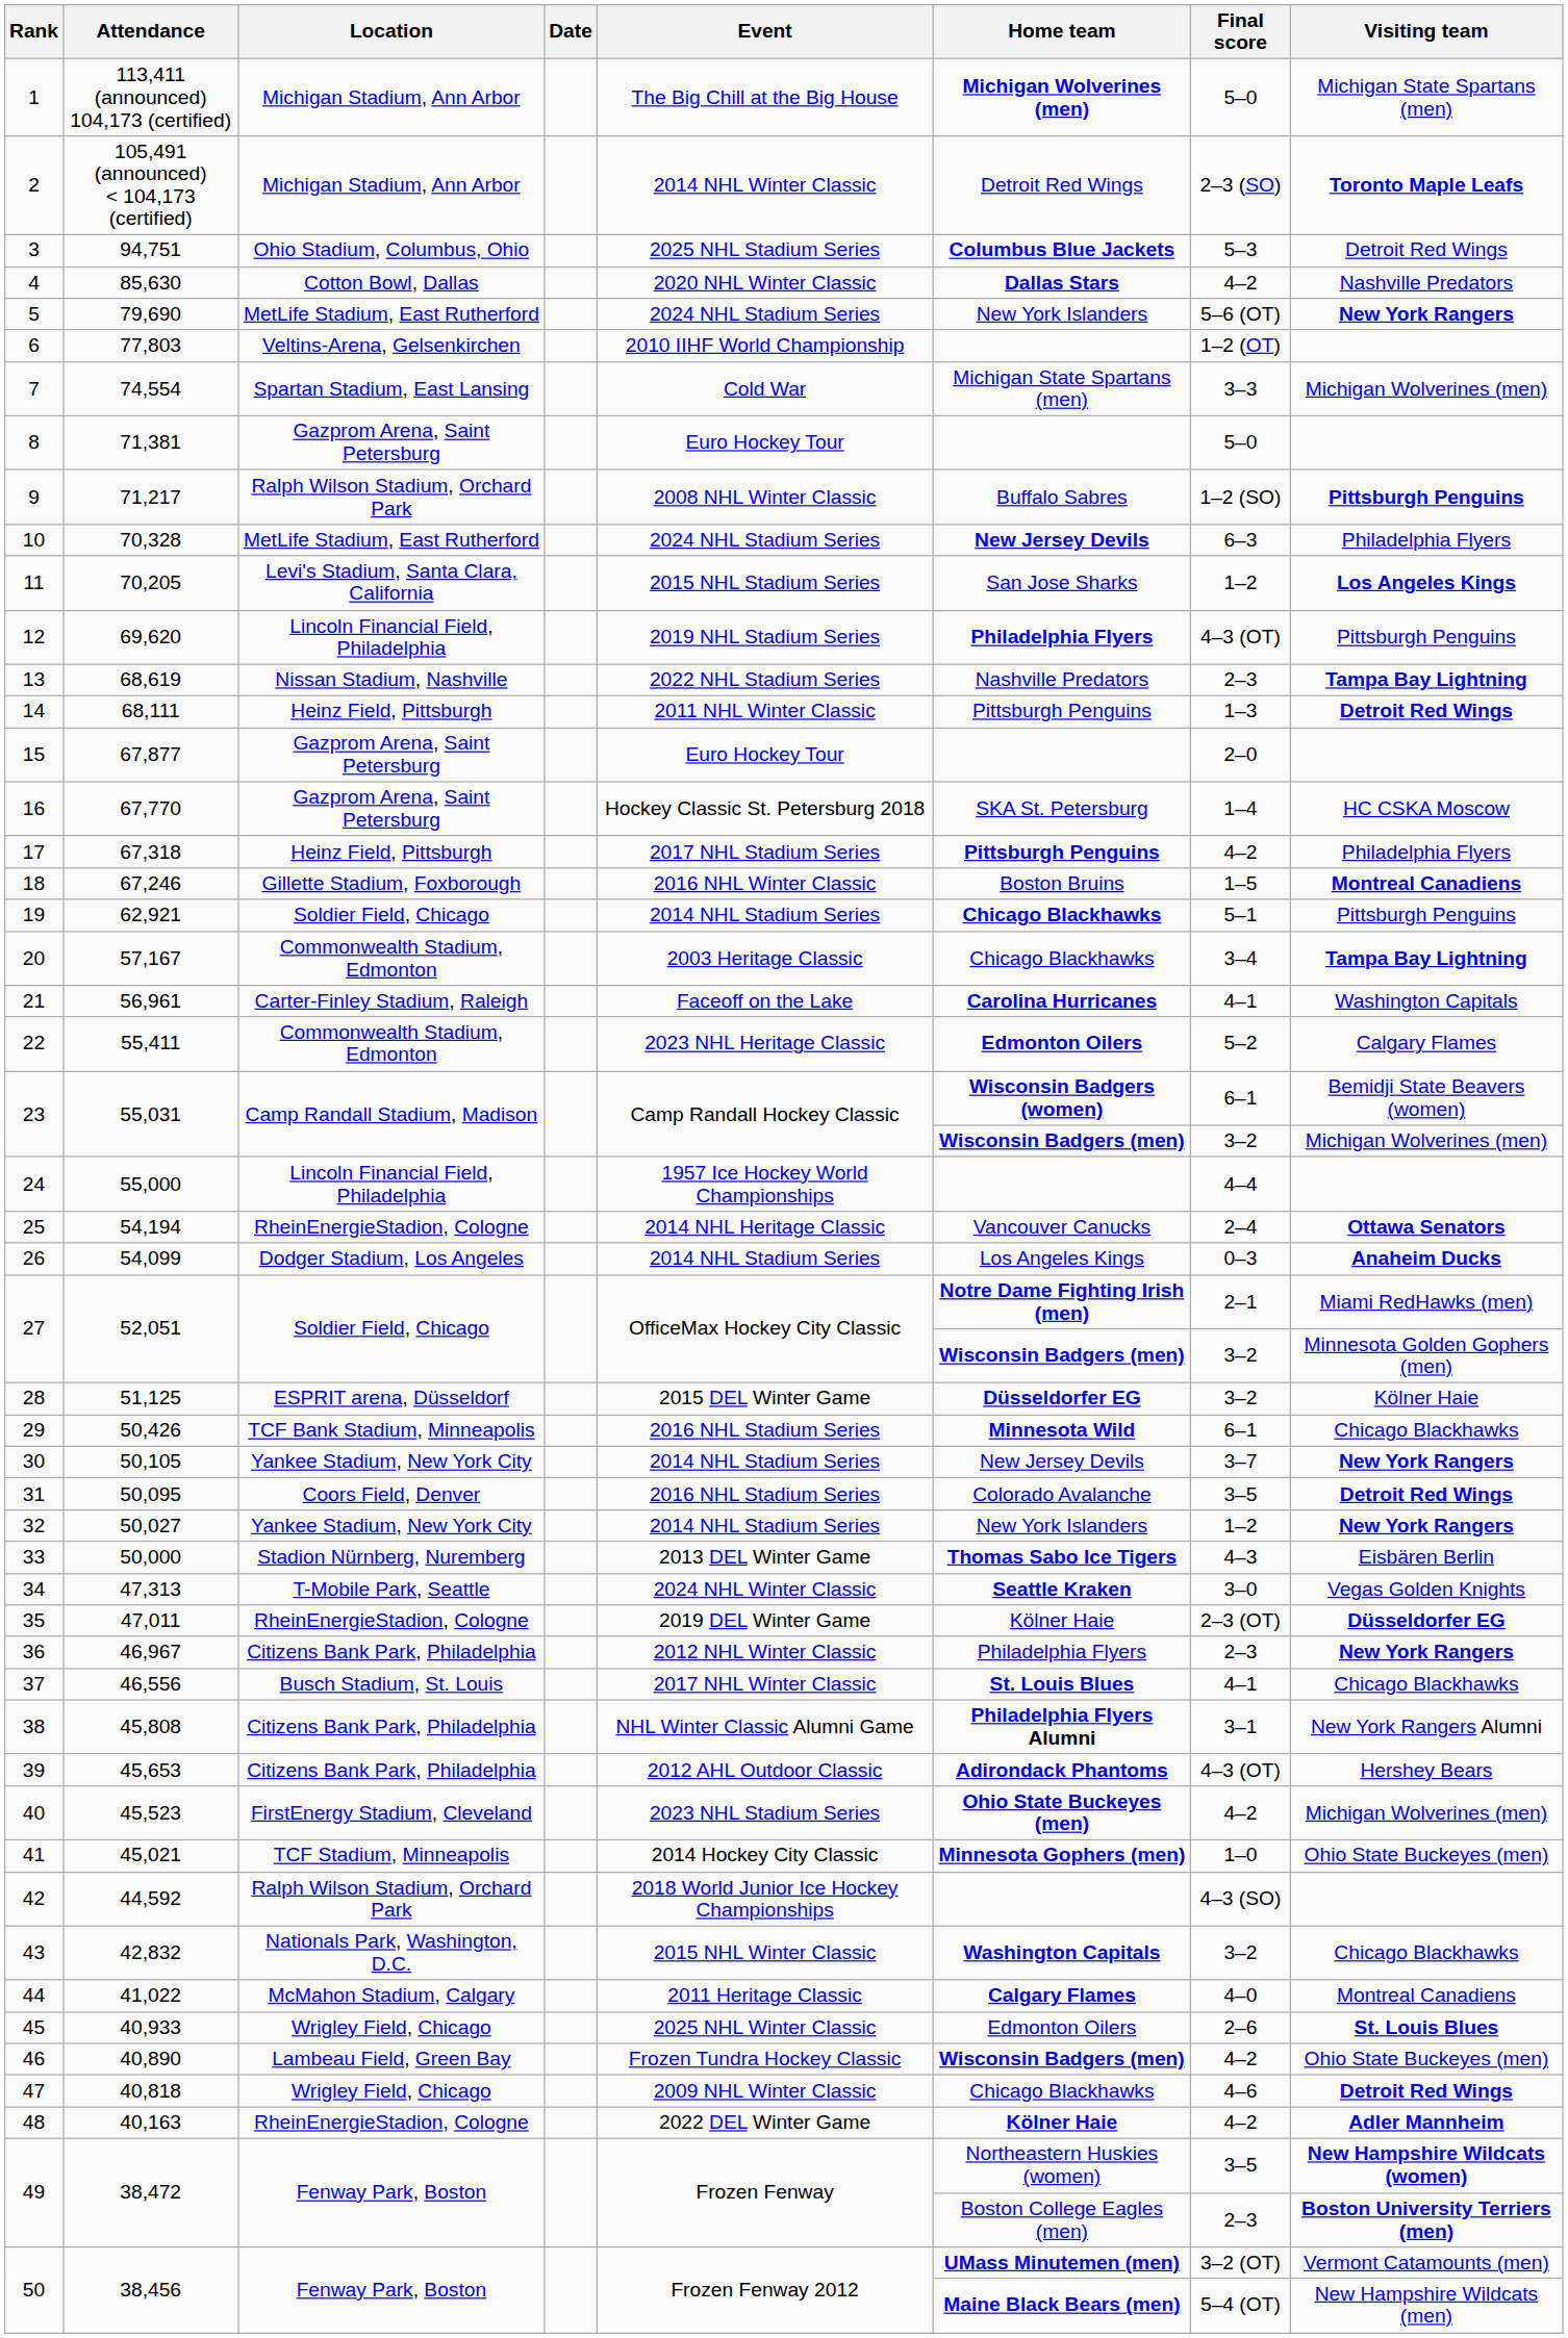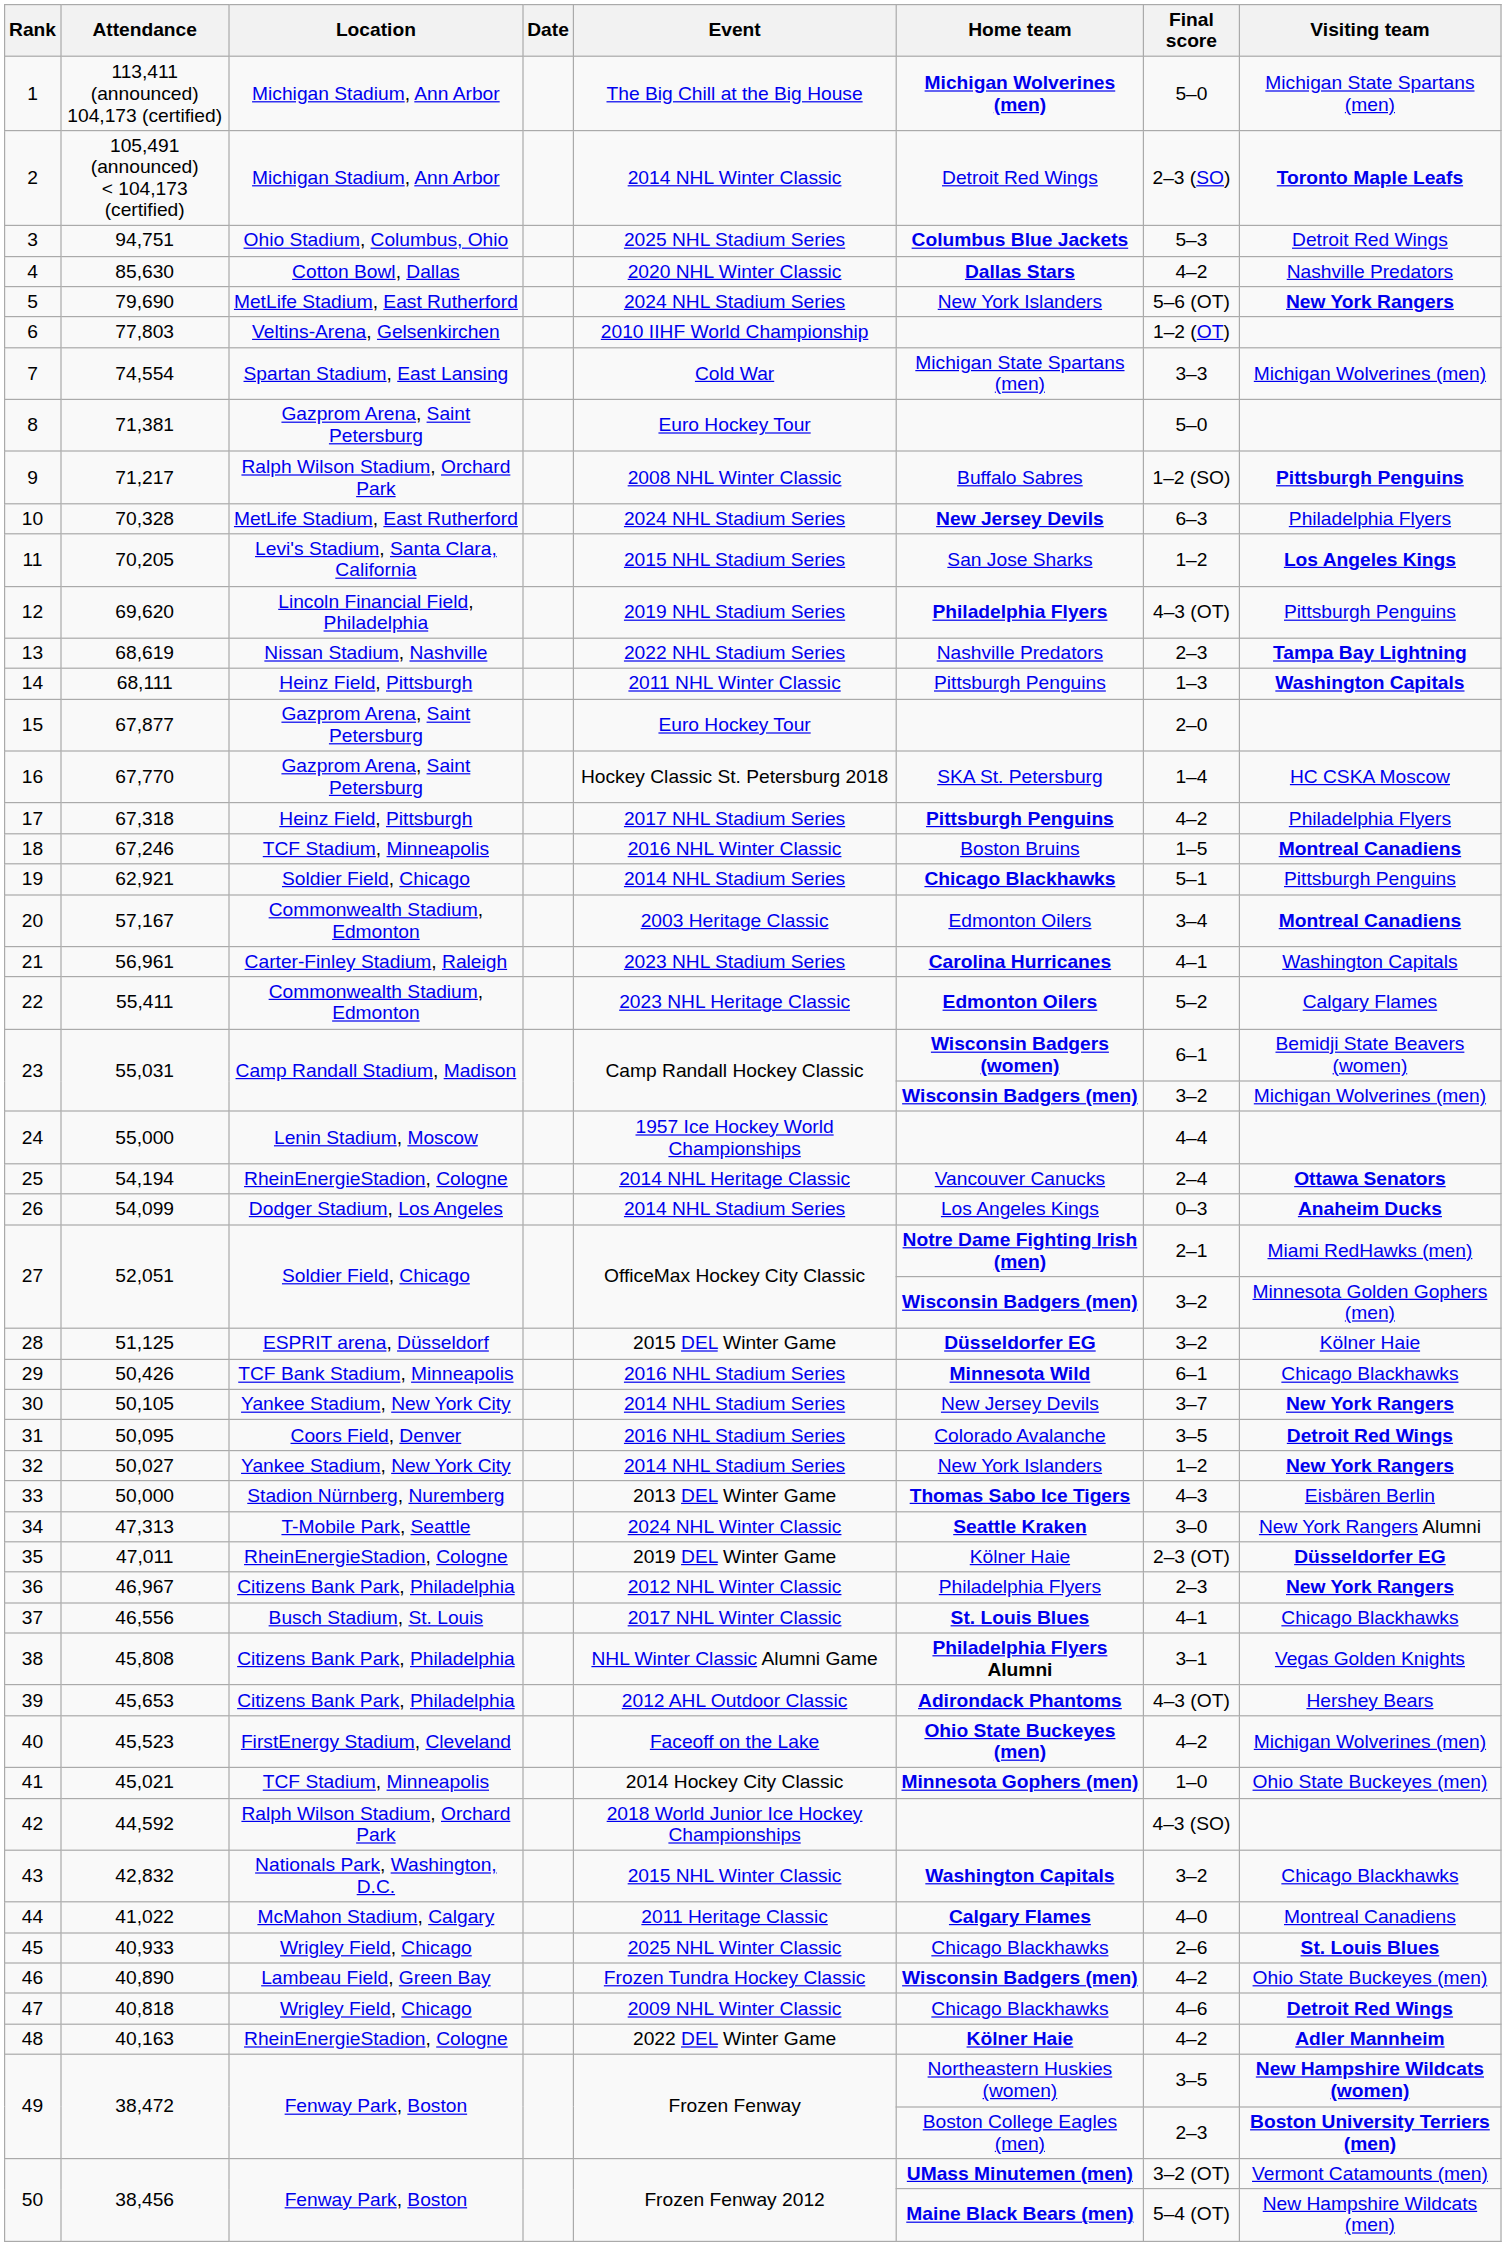14 | Visiting team: Detroit Red Wings -> Washington Capitals
18 | Location: Gillette Stadium, Foxborough -> TCF Stadium, Minneapolis
20 | Home team: Chicago Blackhawks -> Edmonton Oilers
20 | Visiting team: Tampa Bay Lightning -> Montreal Canadiens
21 | Event: Faceoff on the Lake -> 2023 NHL Stadium Series
24 | Location: Lincoln Financial Field, Philadelphia -> Lenin Stadium, Moscow
34 | Visiting team: Vegas Golden Knights -> New York Rangers Alumni
38 | Visiting team: New York Rangers Alumni -> Vegas Golden Knights
40 | Event: 2023 NHL Stadium Series -> Faceoff on the Lake
45 | Home team: Edmonton Oilers -> Chicago Blackhawks
